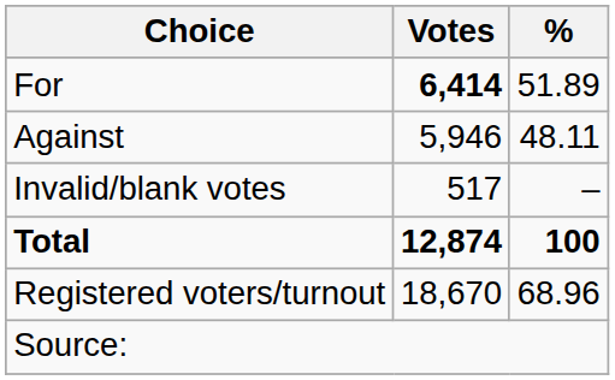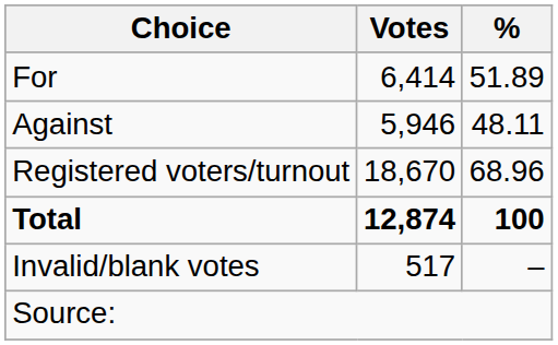For | Votes: bold -> normal
rows swapped: Invalid/blank votes <-> Registered voters/turnout
